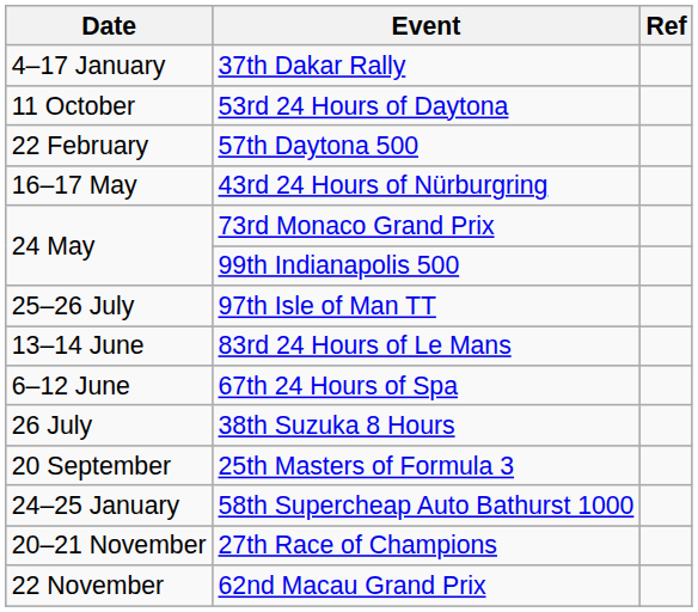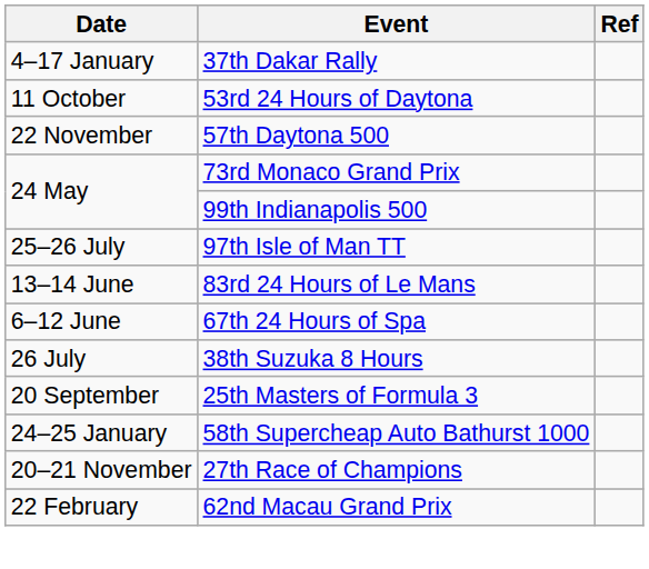57th Daytona 500 | Date: 22 February -> 22 November
- row: 16–17 May | 43rd 24 Hours of Nürburgring
62nd Macau Grand Prix | Date: 22 November -> 22 February
